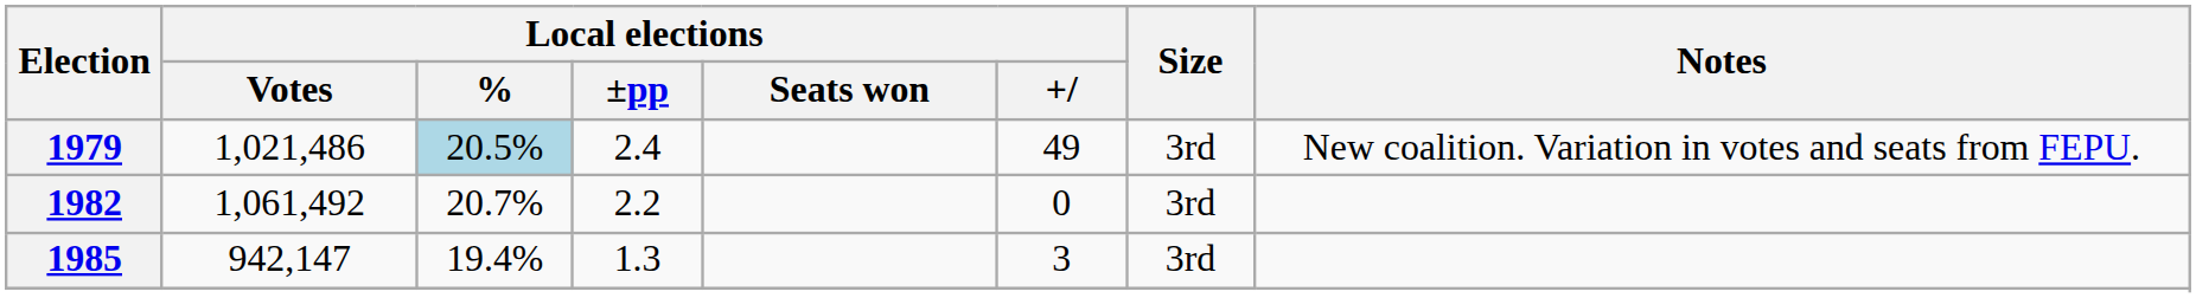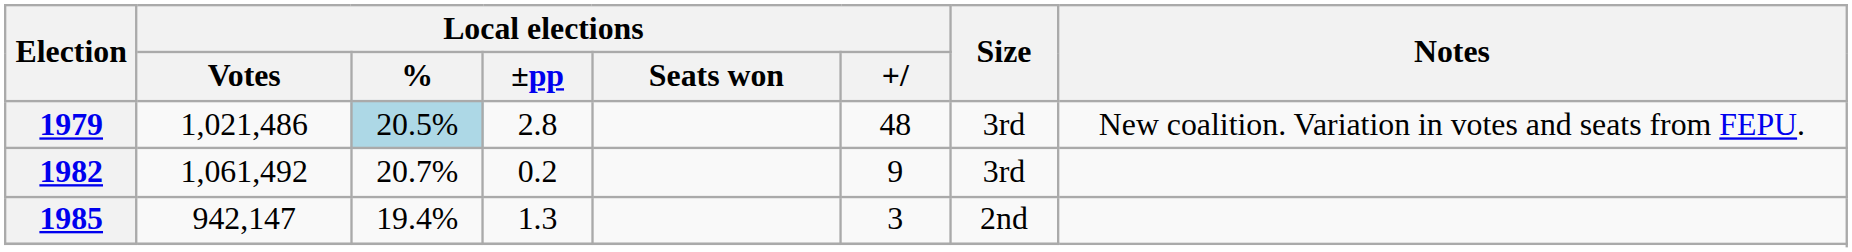1979 | Local elections / ±pp: 2.4 -> 2.8
1979 | Local elections / +: 49 -> 48
1982 | Local elections / ±pp: 2.2 -> 0.2
1982 | Local elections / +: 0 -> 9
1985 | Size: 3rd -> 2nd
